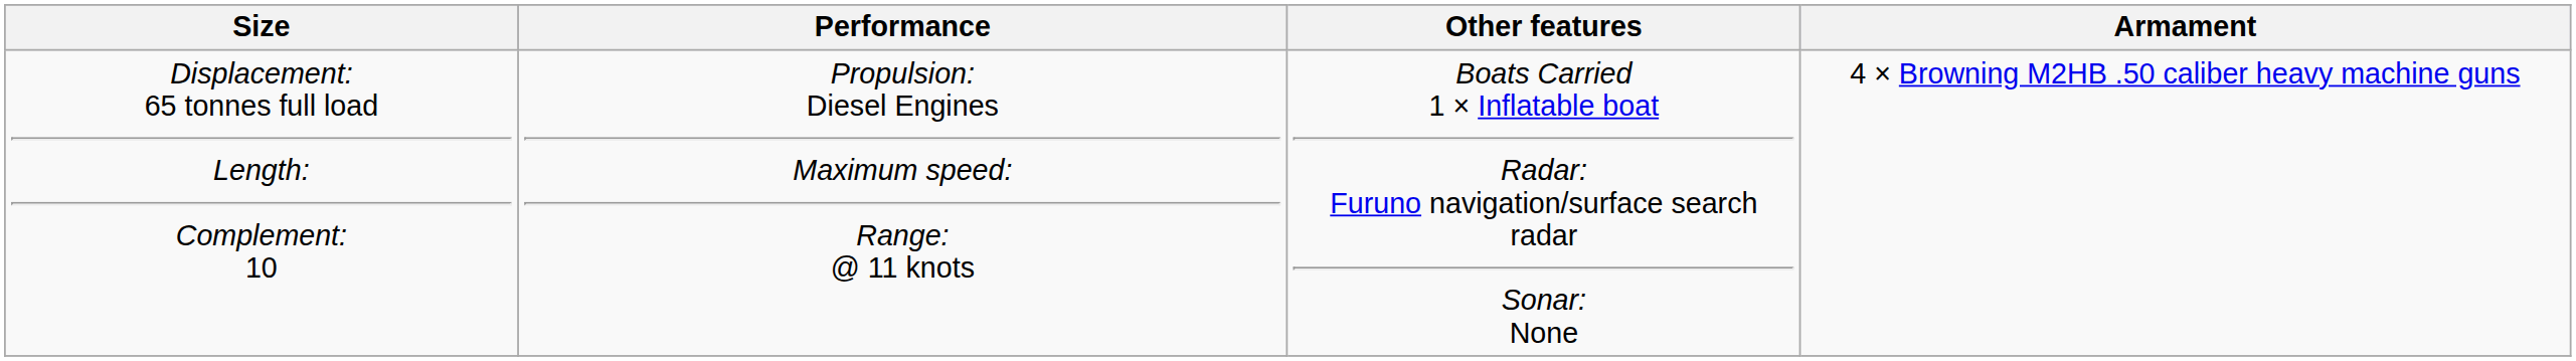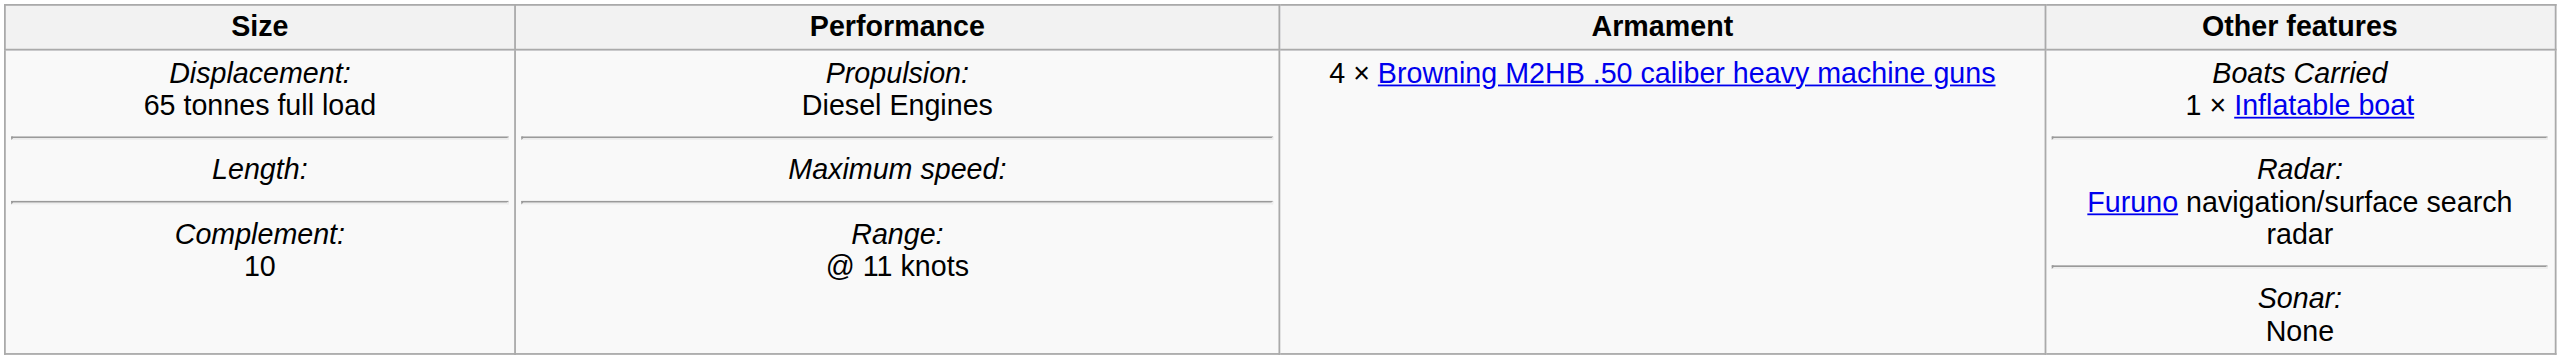columns swapped: Armament <-> Other features
